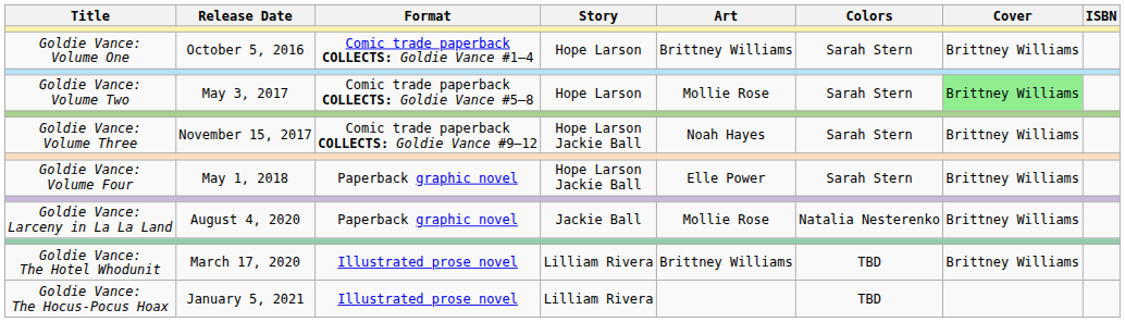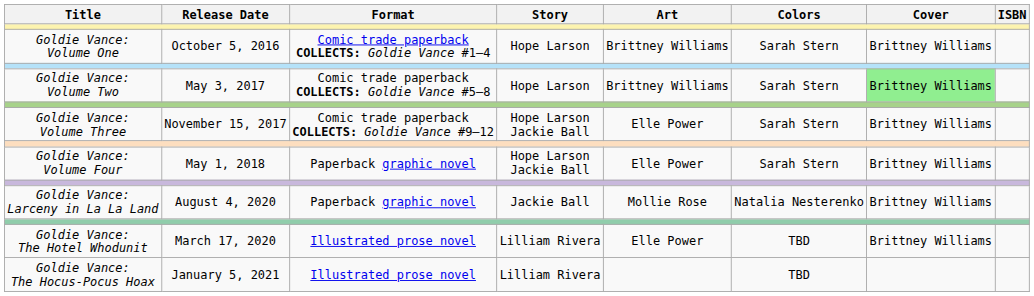Goldie Vance: Volume Two | Art: Mollie Rose -> Brittney Williams
Goldie Vance: Volume Three | Art: Noah Hayes -> Elle Power
Goldie Vance: The Hotel Whodunit | Art: Brittney Williams -> Elle Power
